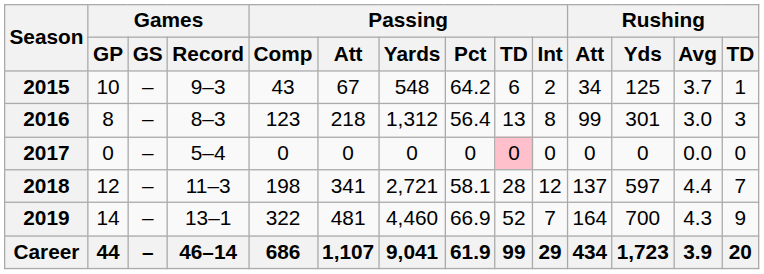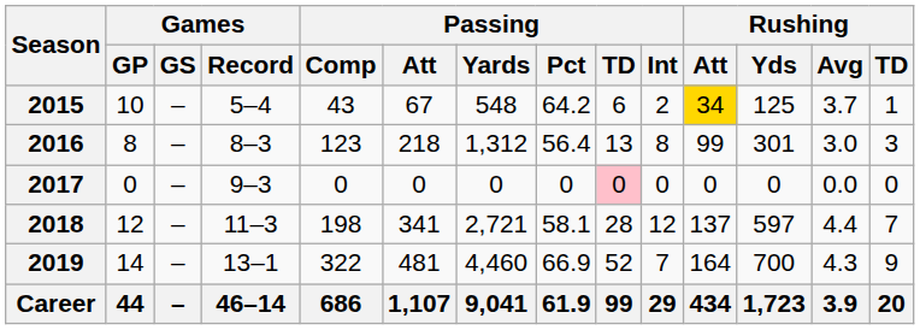2015 | Games / Record: 9–3 -> 5–4
2015 | Rushing / Att: no background -> gold background
2017 | Games / Record: 5–4 -> 9–3
